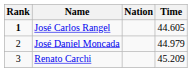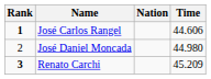José Carlos Rangel | Time: 44.605 -> 44.606
José Daniel Moncada | Time: 44.979 -> 44.980
Renato Carchi | Rank: normal -> bold
